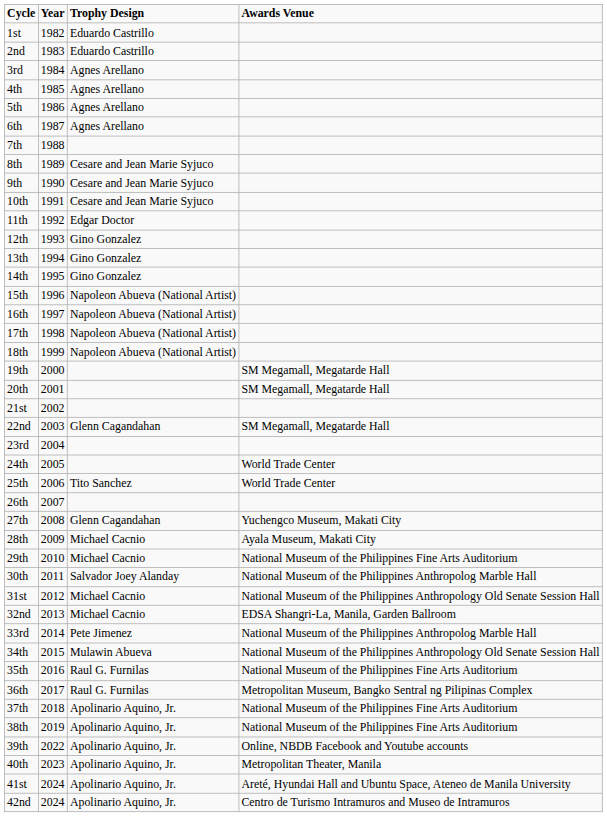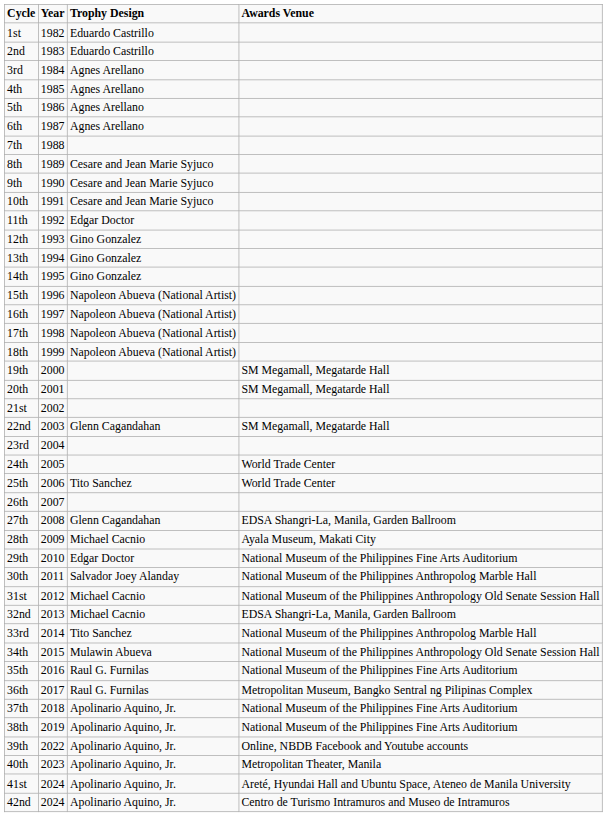27th | Awards Venue: Yuchengco Museum, Makati City -> EDSA Shangri-La, Manila, Garden Ballroom
29th | Trophy Design: Michael Cacnio -> Edgar Doctor
33rd | Trophy Design: Pete Jimenez -> Tito Sanchez
